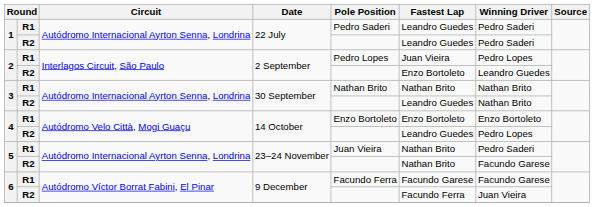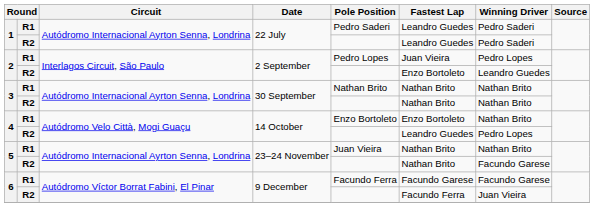3 / R2 | Fastest Lap: Leandro Guedes -> Nathan Brito
4 / R1 | Winning Driver: Enzo Bortoleto -> Nathan Brito
5 / R1 | Winning Driver: Pedro Saderi -> Nathan Brito
